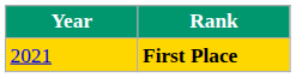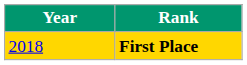First Place | Year: 2021 -> 2018
